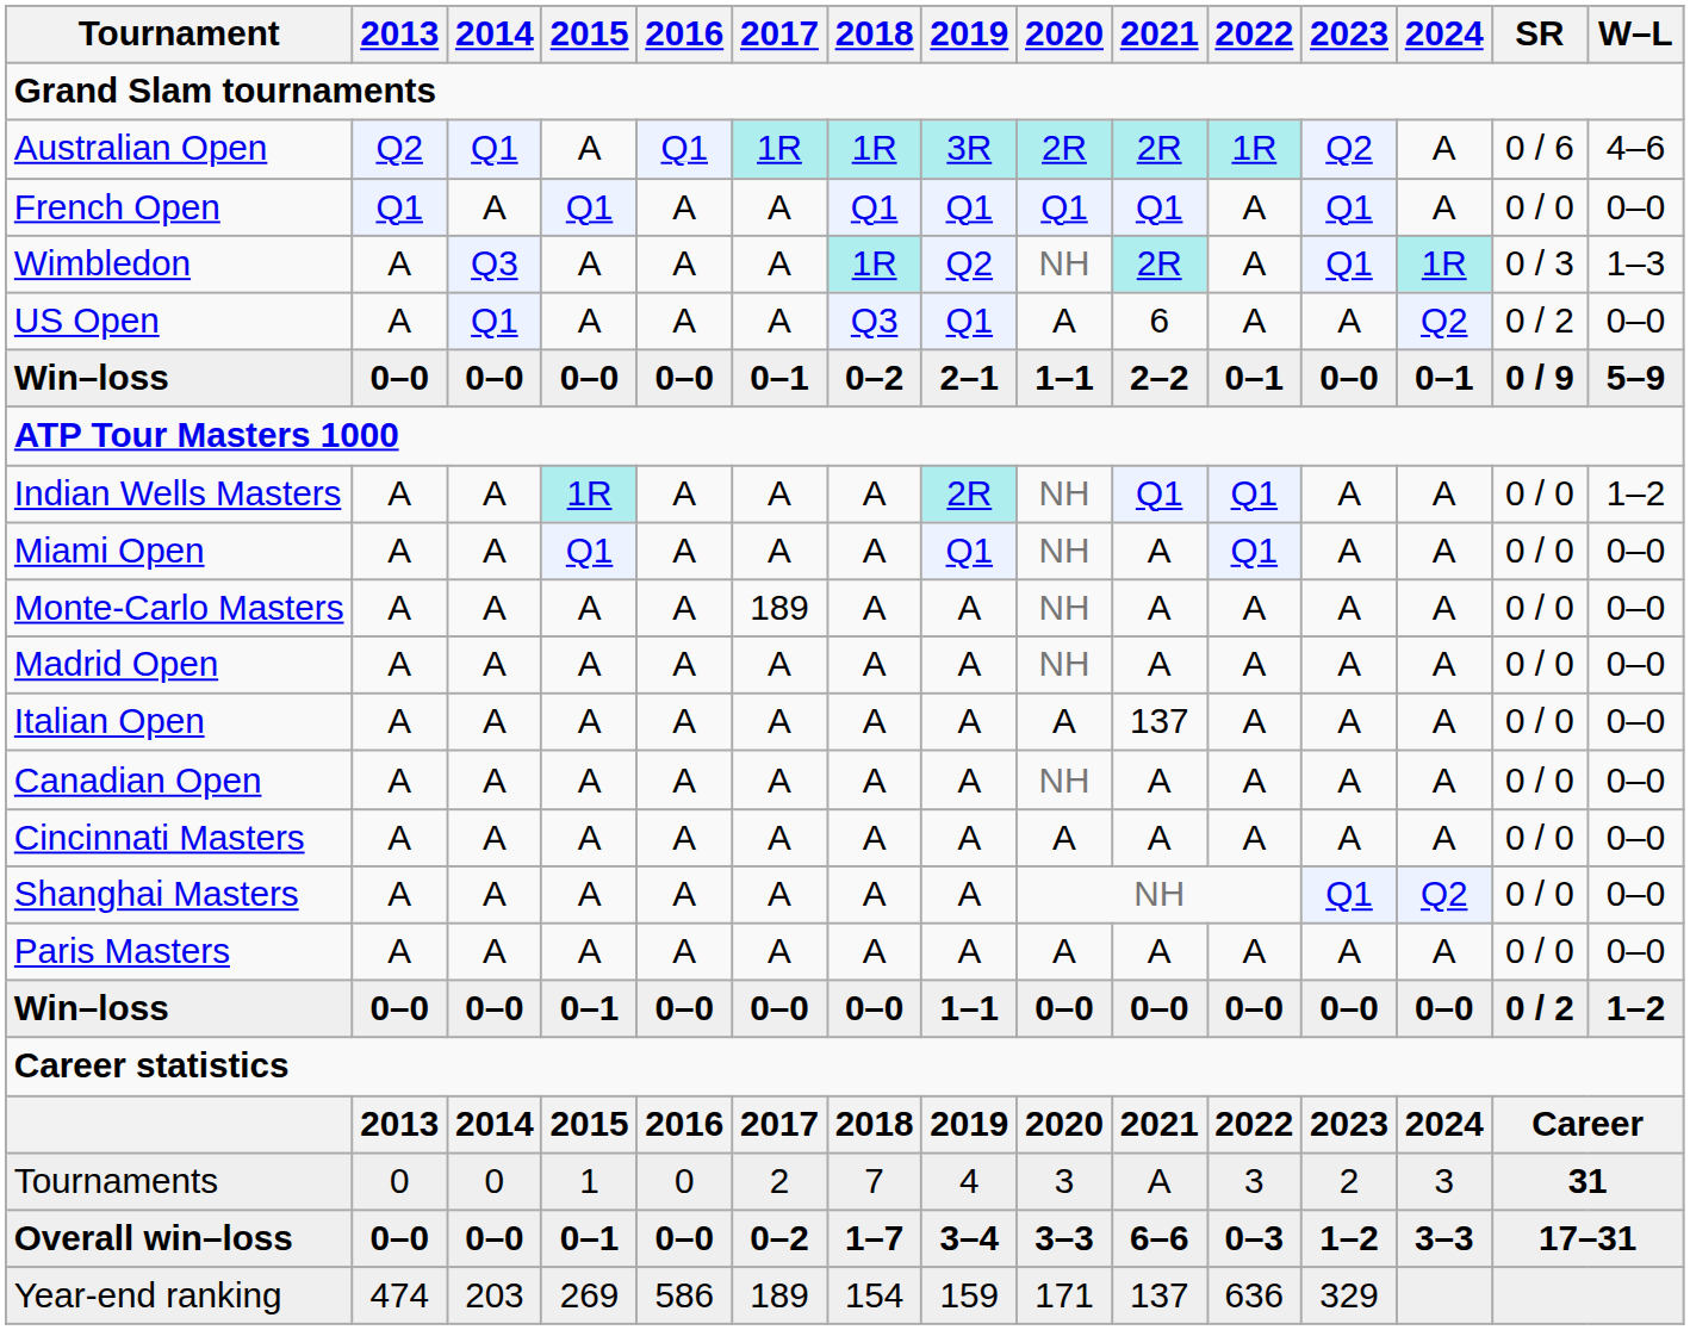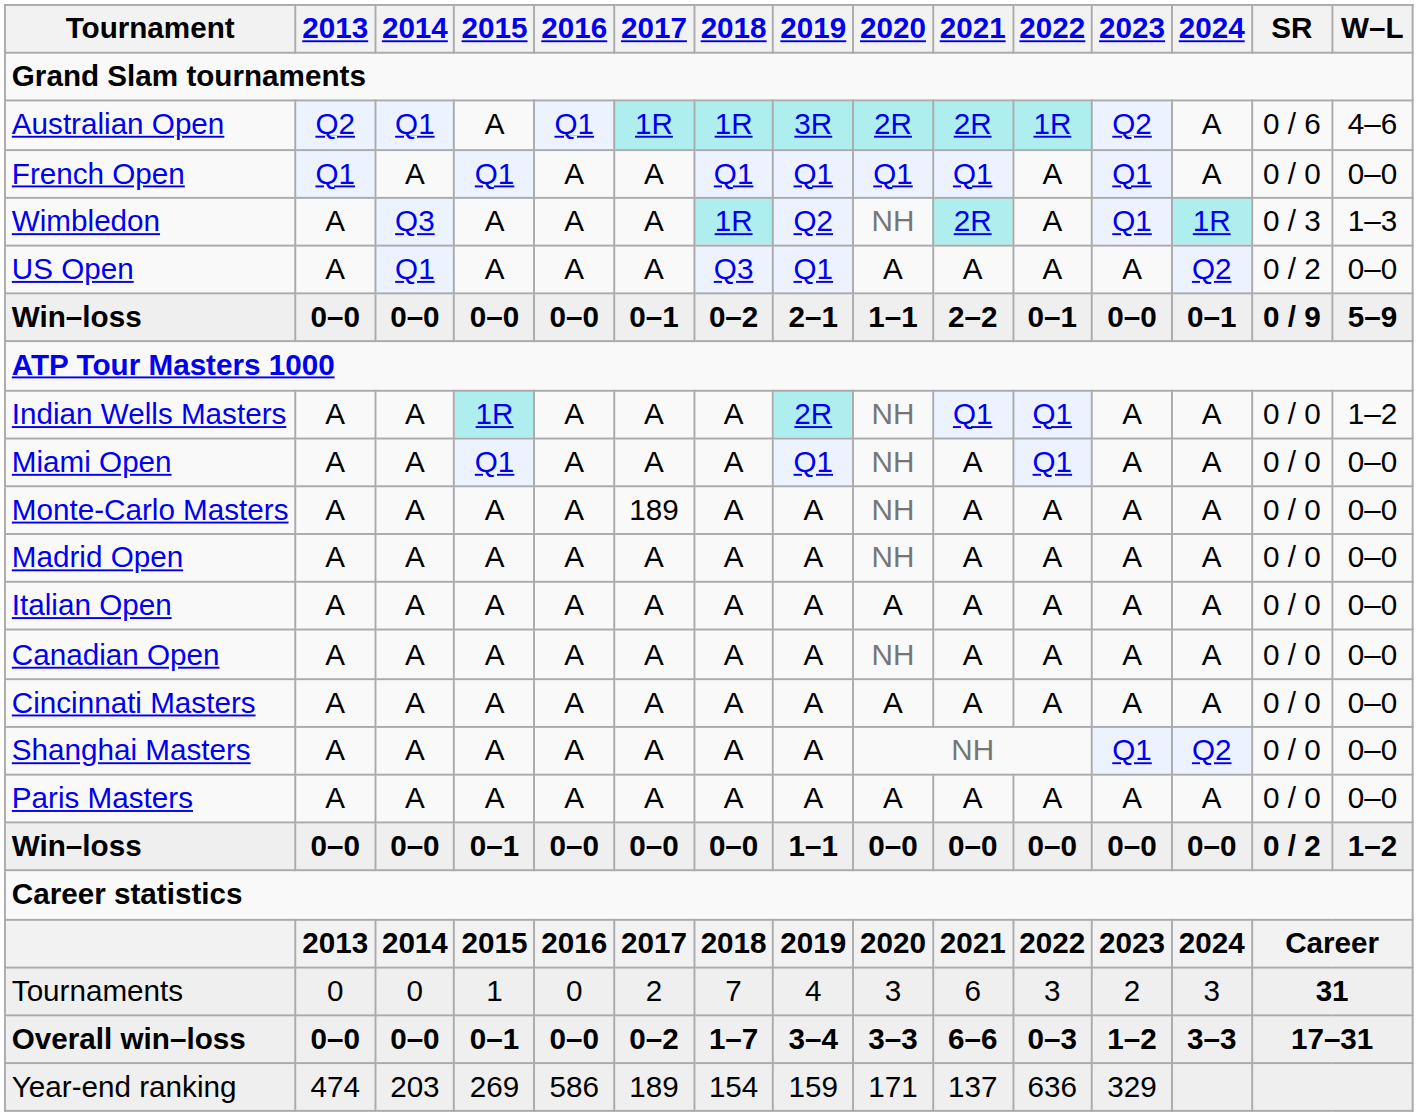US Open | 2021: 6 -> A
Italian Open | 2021: 137 -> A
Tournaments | 2021: A -> 6
